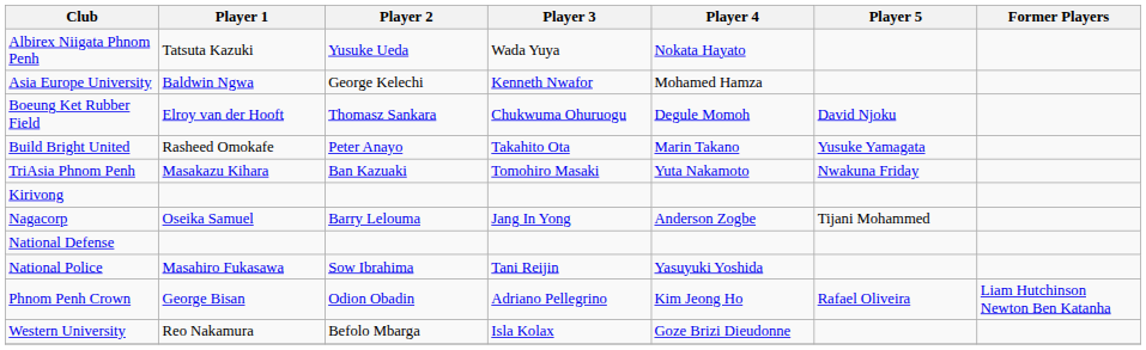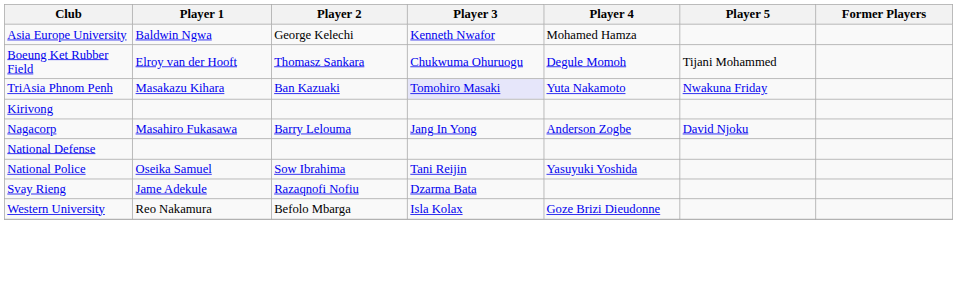- row: Albirex Niigata Phnom Penh | Tatsuta Kazuki | Yusuke Ueda | Wada Yuya | Nokata Hayato
Boeung Ket Rubber Field | Player 5: David Njoku -> Tijani Mohammed
- row: Build Bright United | Rasheed Omokafe | Peter Anayo | Takahito Ota | Marin Takano | Yusuke Yamagata
TriAsia Phnom Penh | Player 3: no background -> lavender background
Nagacorp | Player 1: Oseika Samuel -> Masahiro Fukasawa
Nagacorp | Player 5: Tijani Mohammed -> David Njoku
National Police | Player 1: Masahiro Fukasawa -> Oseika Samuel
- row: Phnom Penh Crown | George Bisan | Odion Obadin | Adriano Pellegrino | Kim Jeong Ho | Rafael Oliveira | Liam Hutchinson Newton Ben Katanha
+ row: Svay Rieng | Jame Adekule | Razaqnofi Nofiu | Dzarma Bata
